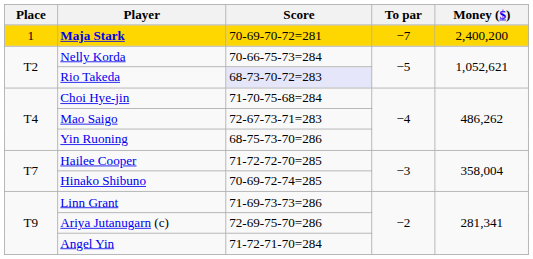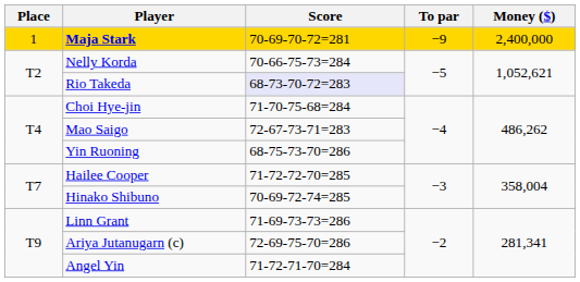Maja Stark | To par: −7 -> −9
Maja Stark | Money ($): 2,400,200 -> 2,400,000
